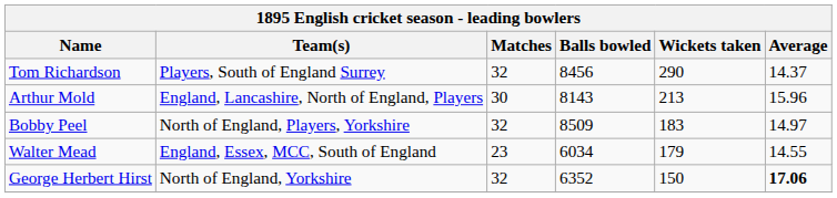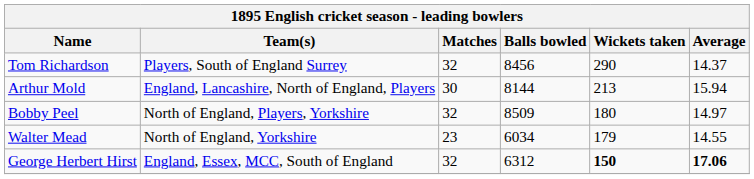Arthur Mold | Balls bowled: 8143 -> 8144
Arthur Mold | Average: 15.96 -> 15.94
Bobby Peel | Wickets taken: 183 -> 180
Walter Mead | Team(s): England, Essex, MCC, South of England -> North of England, Yorkshire
George Herbert Hirst | Team(s): North of England, Yorkshire -> England, Essex, MCC, South of England
George Herbert Hirst | Balls bowled: 6352 -> 6312
George Herbert Hirst | Wickets taken: normal -> bold
